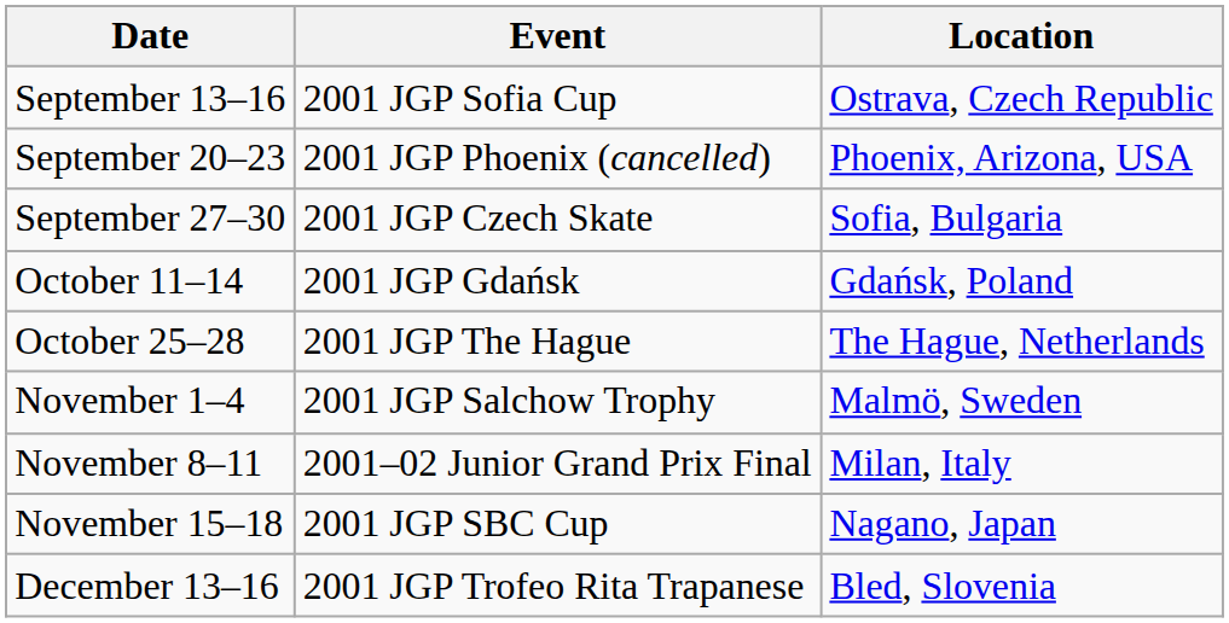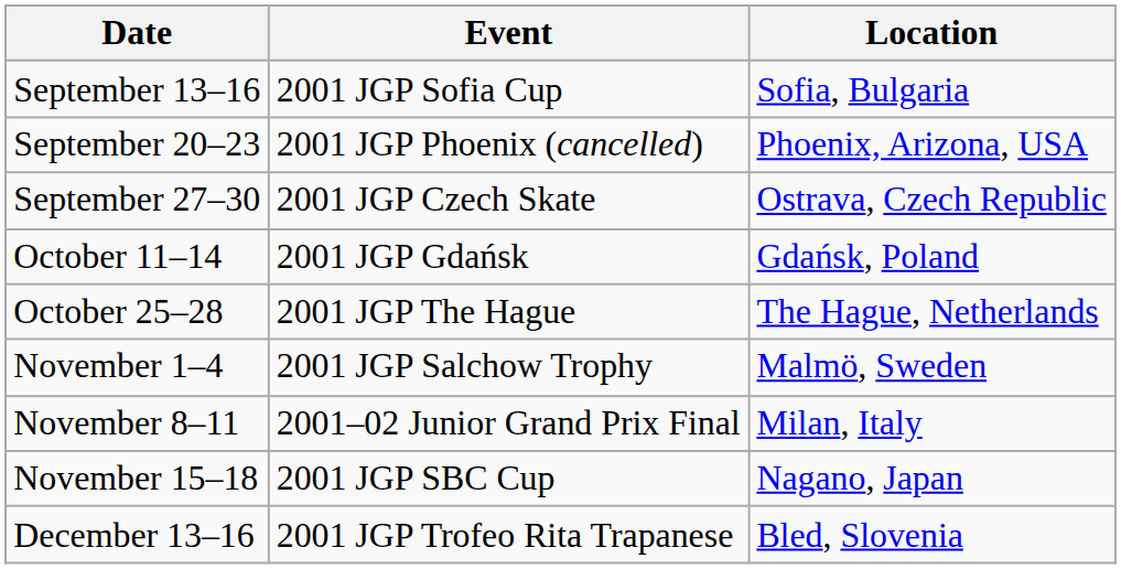September 13–16 | Location: Ostrava, Czech Republic -> Sofia, Bulgaria
September 27–30 | Location: Sofia, Bulgaria -> Ostrava, Czech Republic
